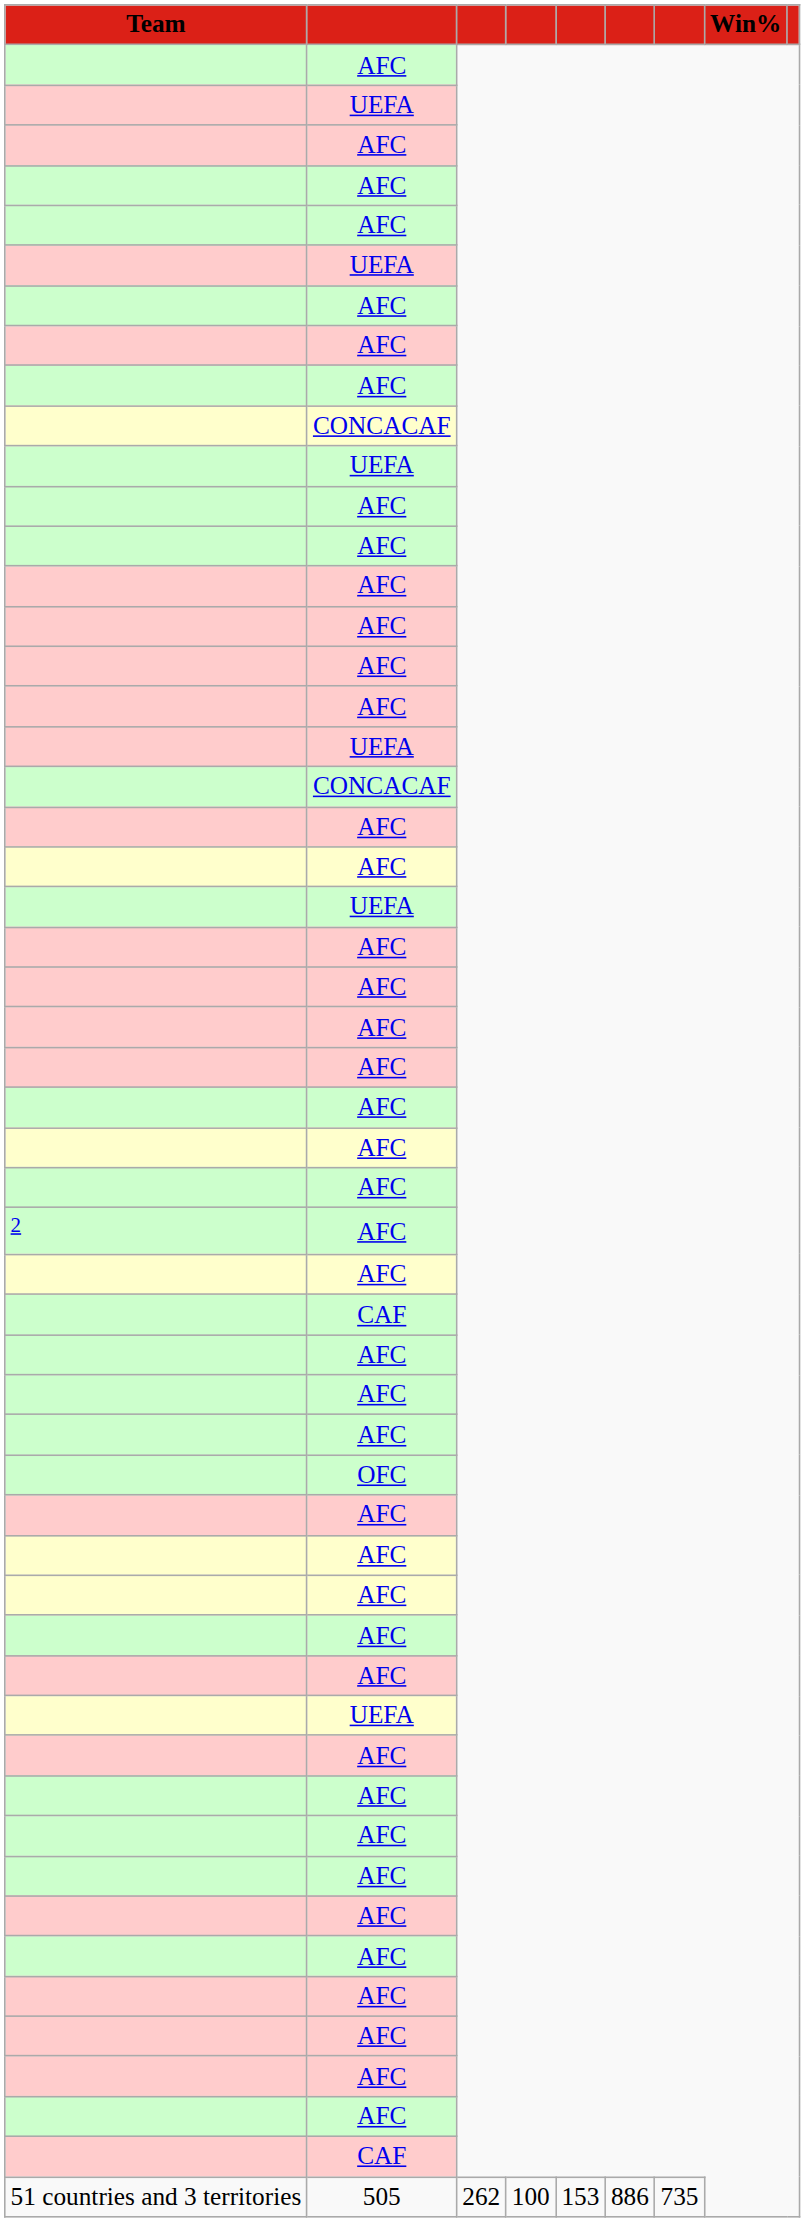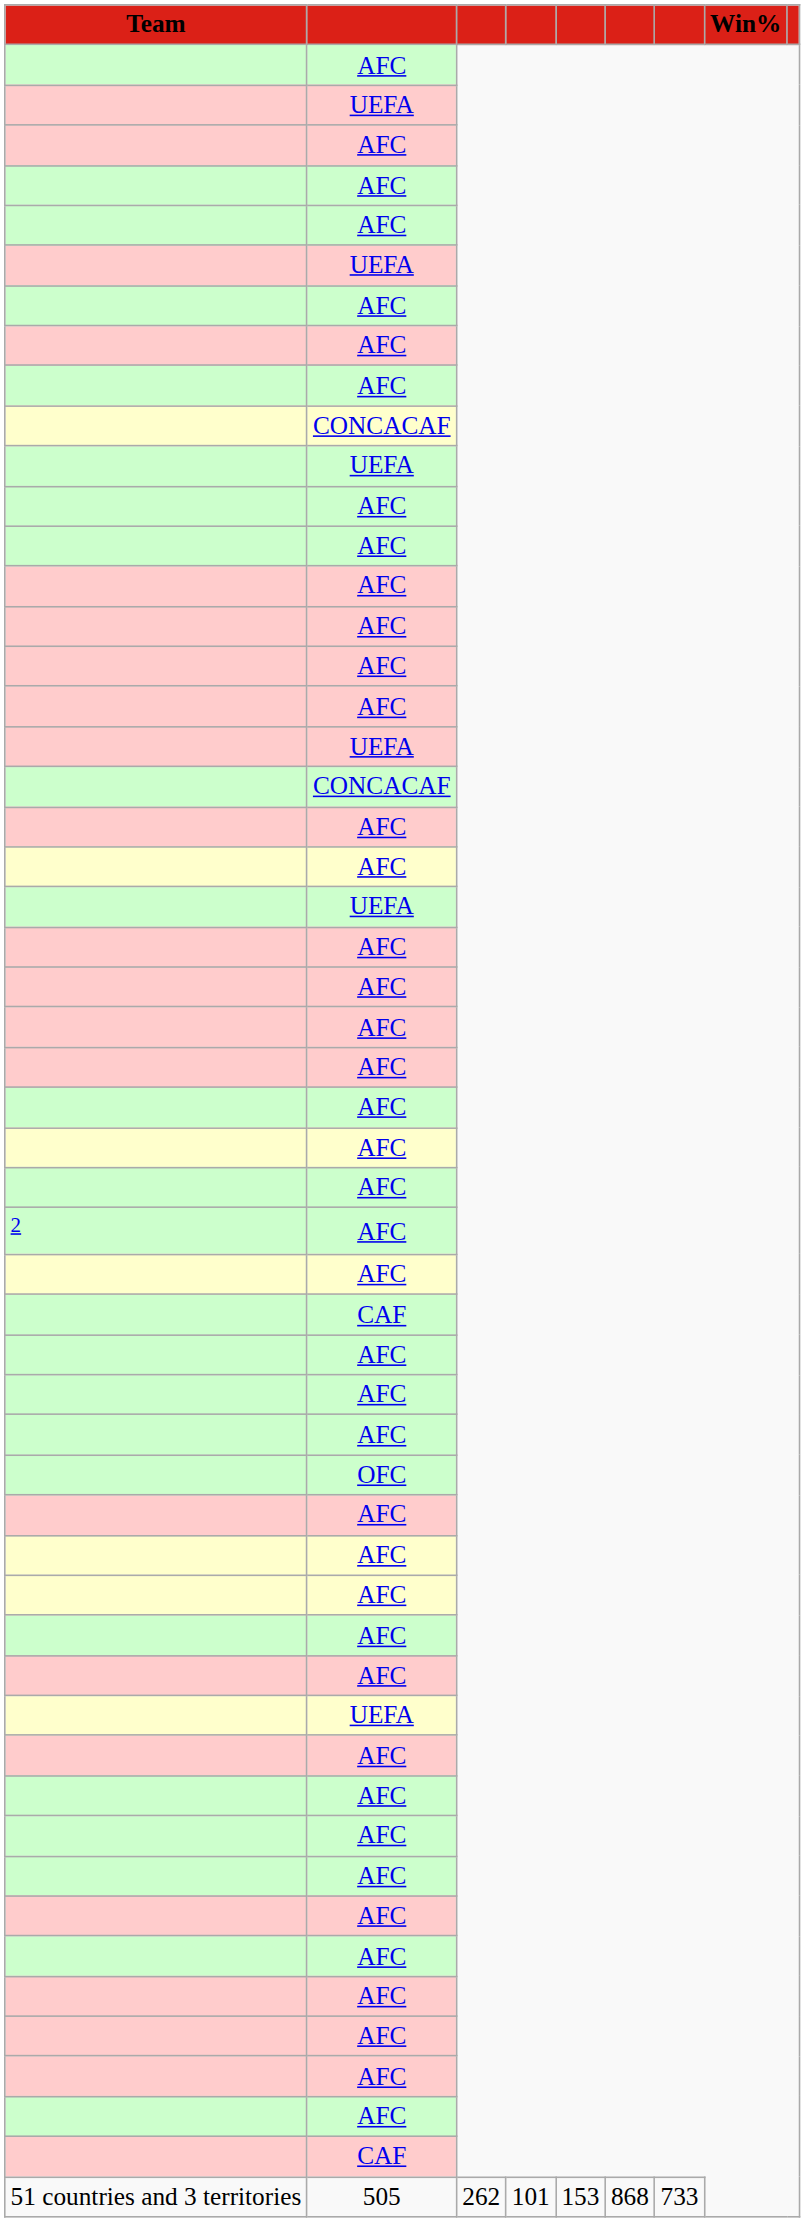505 | column 4: 100 -> 101
505 | column 6: 886 -> 868
505 | column 7: 735 -> 733
